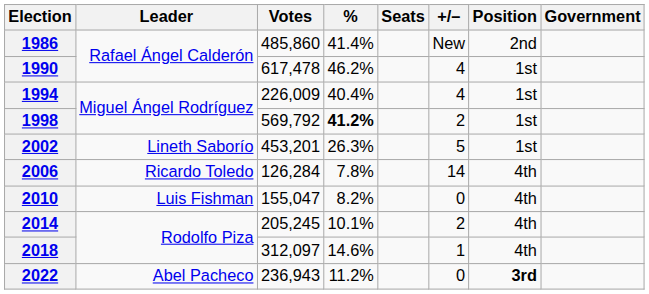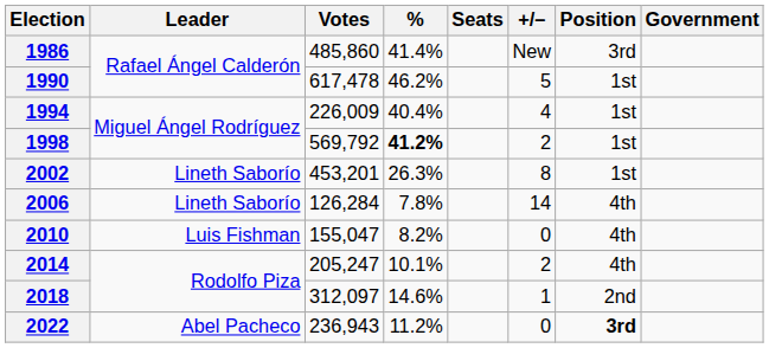1986 | Position: 2nd -> 3rd
1990 | +/–: 4 -> 5
2002 | +/–: 5 -> 8
2006 | Leader: Ricardo Toledo -> Lineth Saborío
2014 | Votes: 205,245 -> 205,247
2018 | Position: 4th -> 2nd
